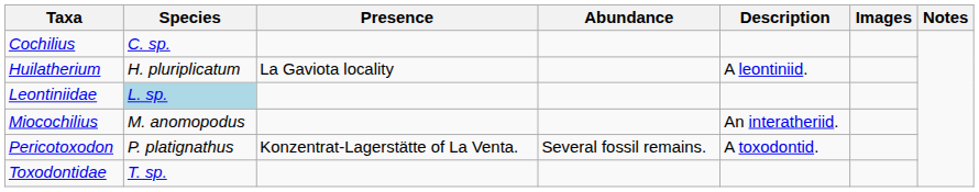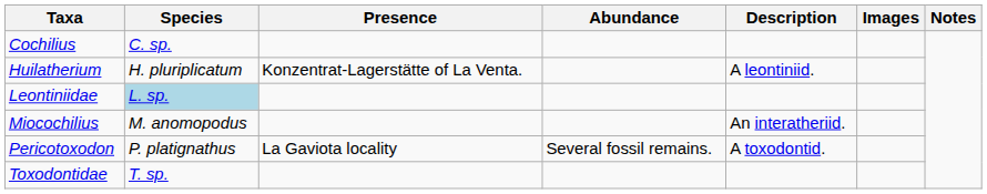Huilatherium | Presence: La Gaviota locality -> Konzentrat-Lagerstätte of La Venta.
Pericotoxodon | Presence: Konzentrat-Lagerstätte of La Venta. -> La Gaviota locality
